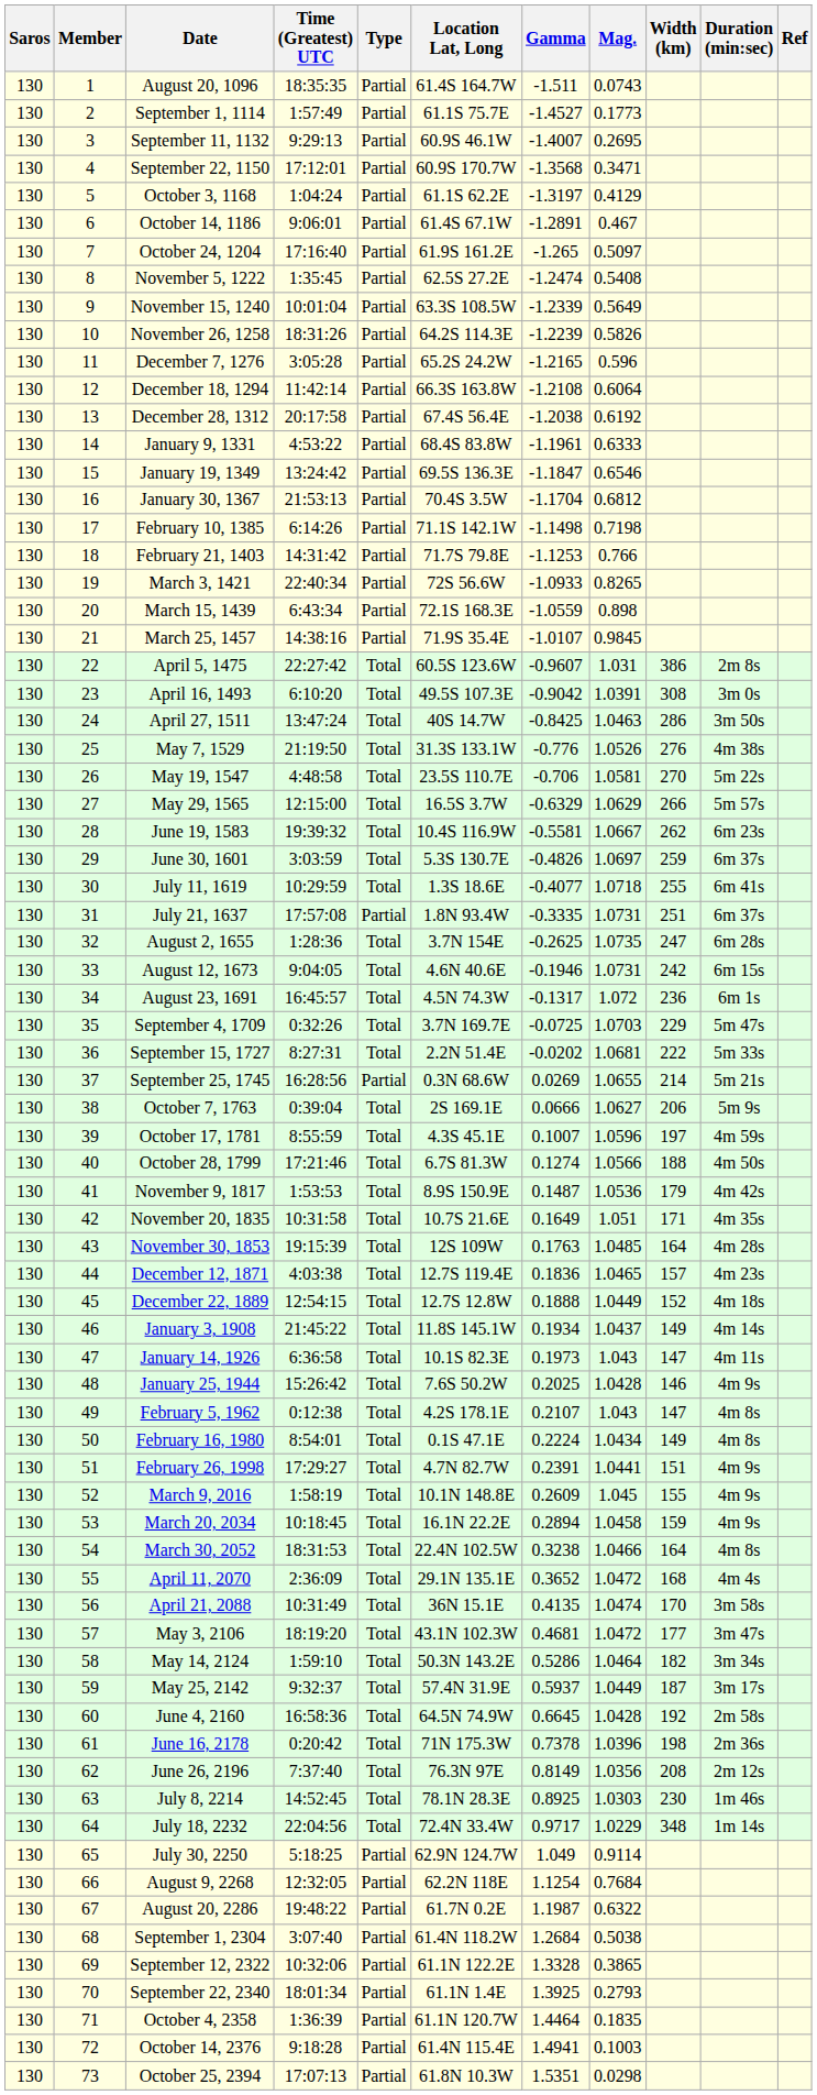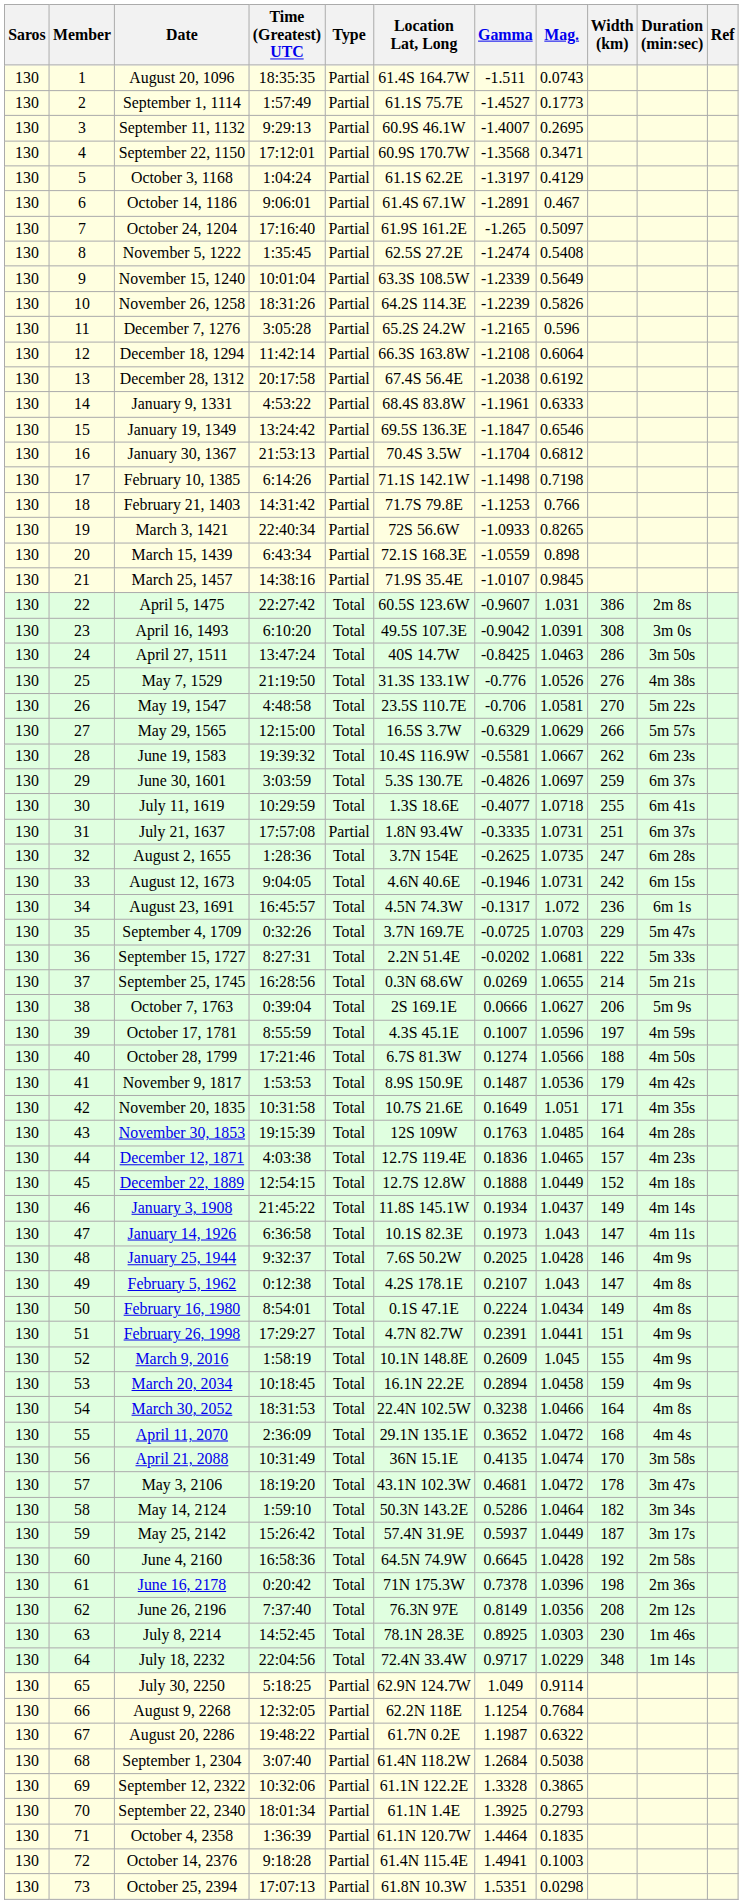September 25, 1745 | Type: Partial -> Total
January 25, 1944 | Time (Greatest) UTC: 15:26:42 -> 9:32:37
May 3, 2106 | Width (km): 177 -> 178
May 25, 2142 | Time (Greatest) UTC: 9:32:37 -> 15:26:42
